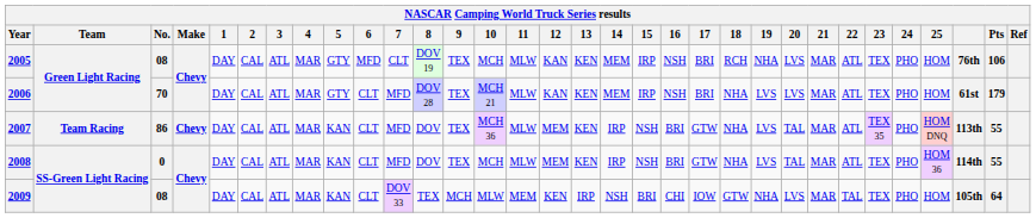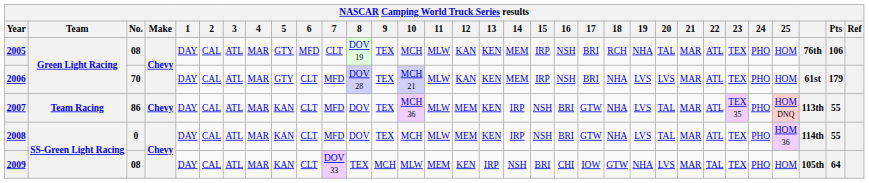2005 | 20: LVS -> TAL
